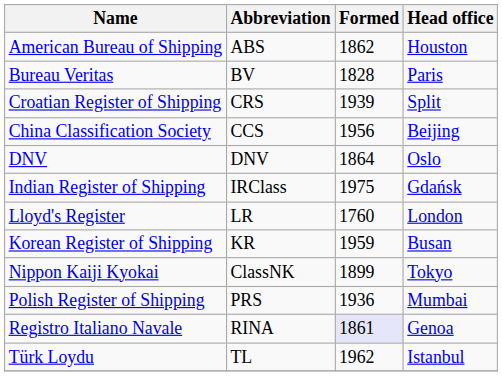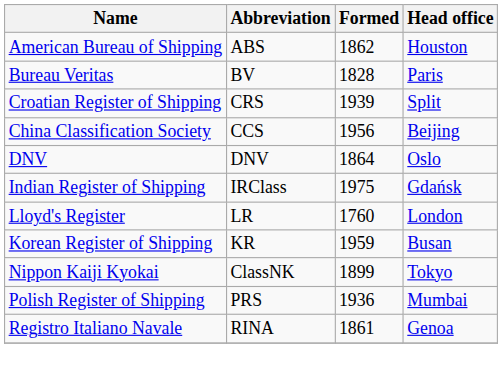Registro Italiano Navale | Formed: lavender background -> no background
- row: Türk Loydu | TL | 1962 | Istanbul
